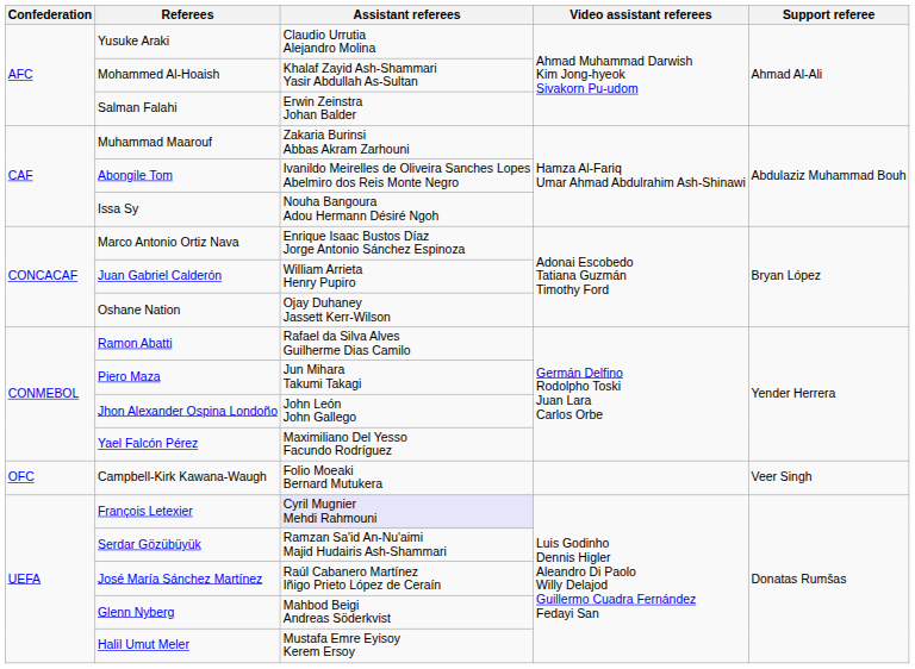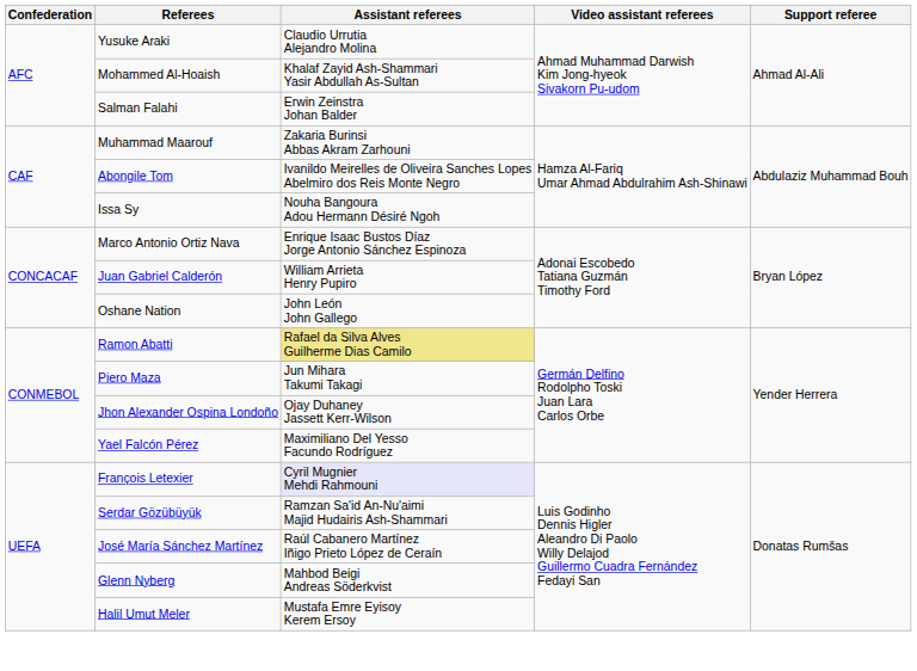Oshane Nation | Assistant referees: Ojay Duhaney Jassett Kerr-Wilson -> John León John Gallego
Ramon Abatti | Assistant referees: no background -> khaki background
Jhon Alexander Ospina Londoño | Assistant referees: John León John Gallego -> Ojay Duhaney Jassett Kerr-Wilson
- row: OFC | Campbell-Kirk Kawana-Waugh | Folio Moeaki Bernard Mutukera | Veer Singh
